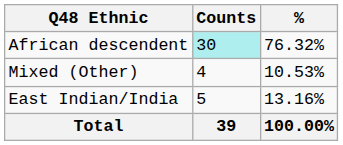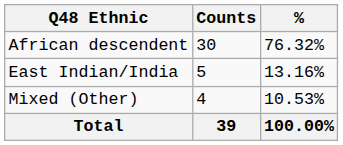African descendent | Counts: paleturquoise background -> no background
rows swapped: East Indian/India <-> Mixed (Other)
